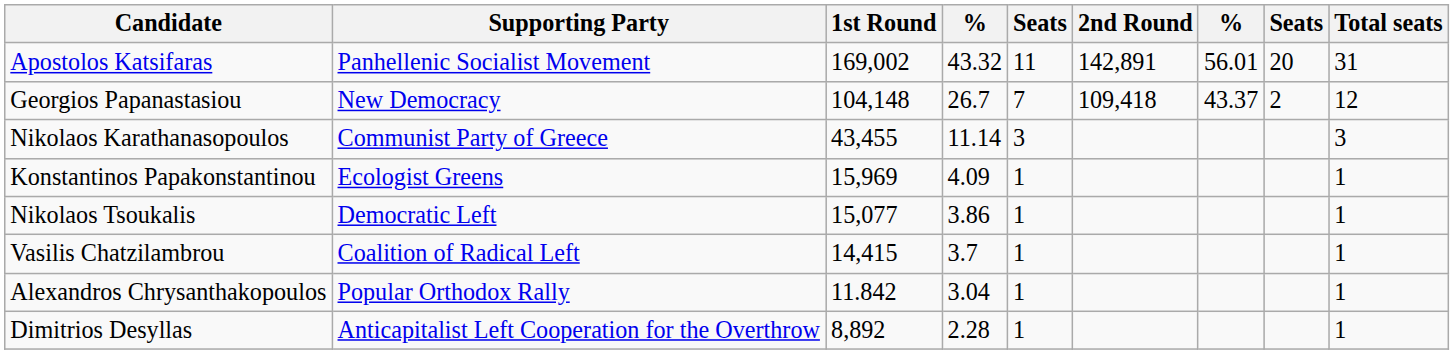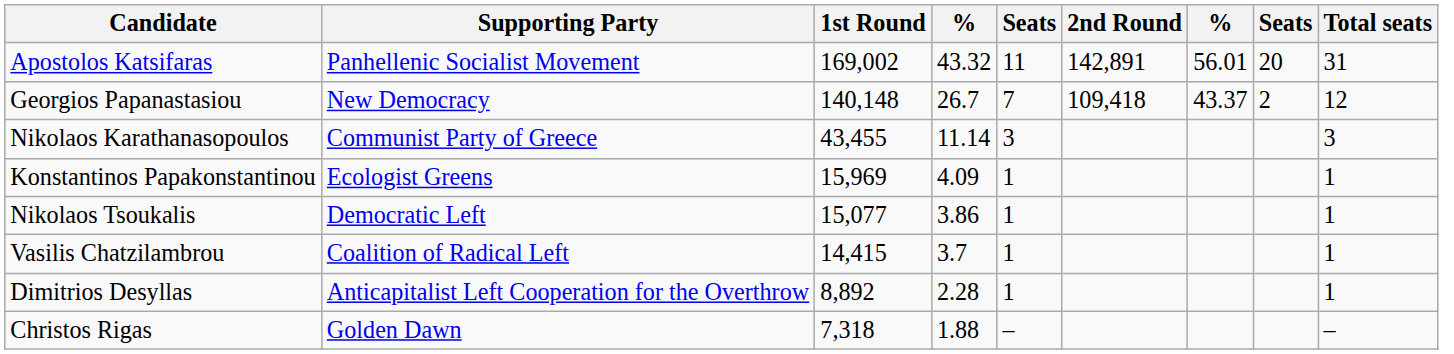Georgios Papanastasiou | 1st Round: 104,148 -> 140,148
- row: Alexandros Chrysanthakopoulos | Popular Orthodox Rally | 11.842 | 3.04 | 1 | 1
+ row: Christos Rigas | Golden Dawn | 7,318 | 1.88 | – | –
